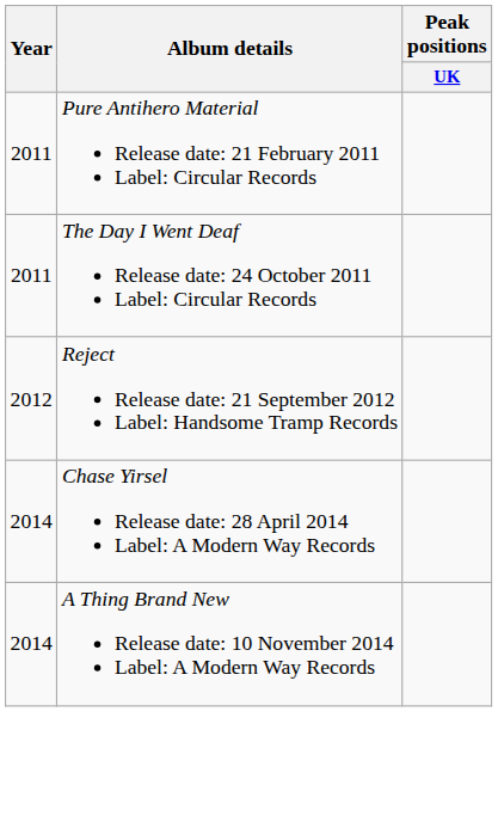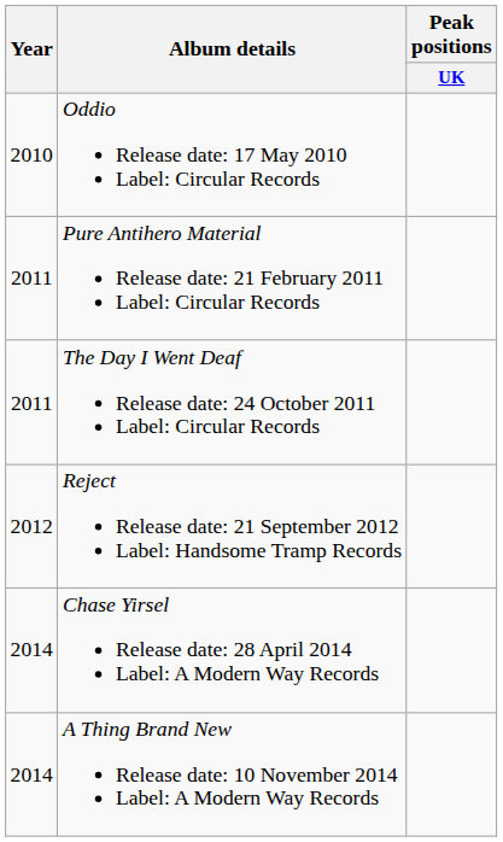+ row: 2010 | Oddio Release date: 17 May 2010 Label: Circular Records
